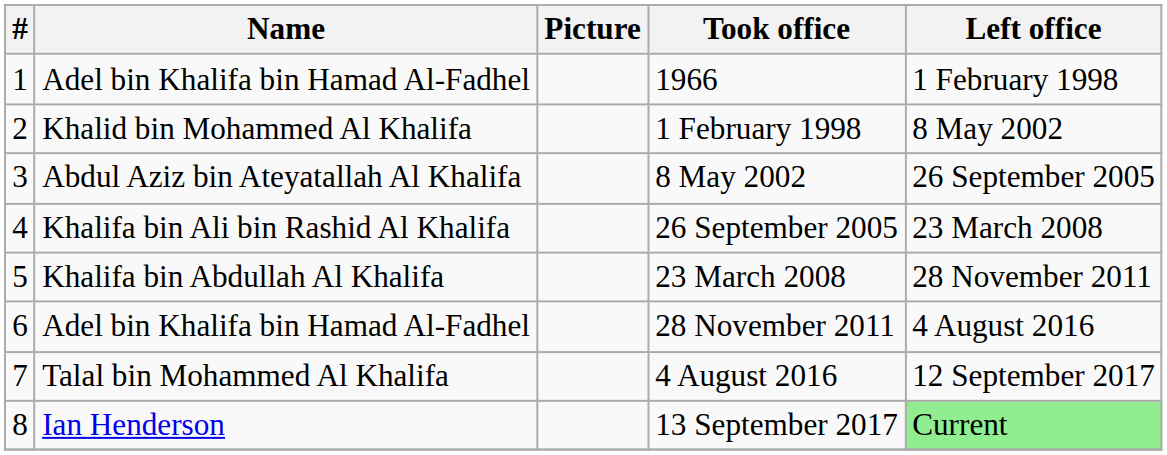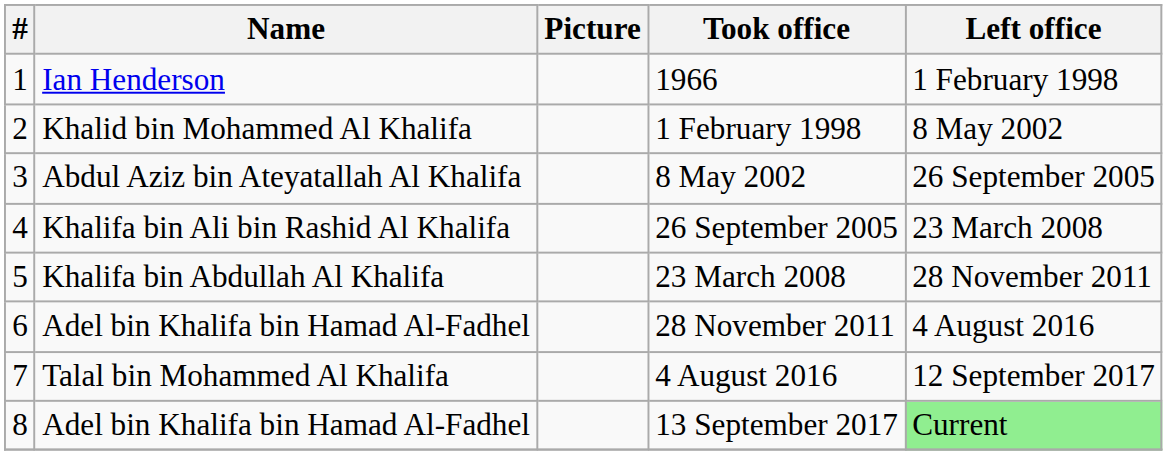1966 | Name: Adel bin Khalifa bin Hamad Al-Fadhel -> Ian Henderson
13 September 2017 | Name: Ian Henderson -> Adel bin Khalifa bin Hamad Al-Fadhel
